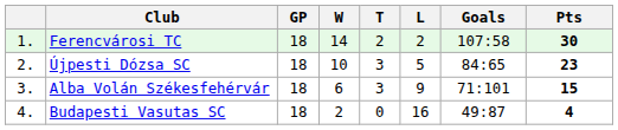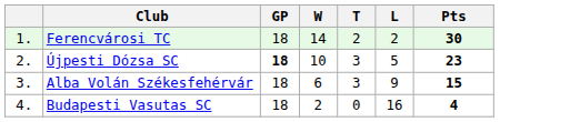- column: Goals | 107:58 | 84:65 | 71:101 | 49:87
Újpesti Dózsa SC | GP: normal -> bold
